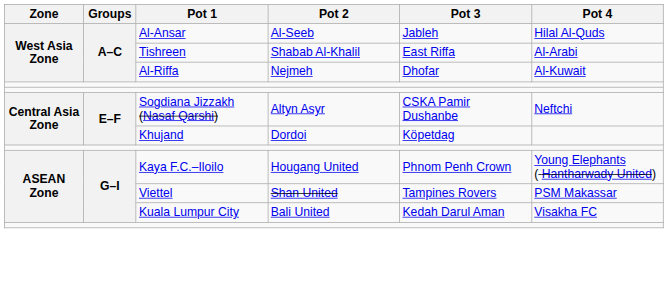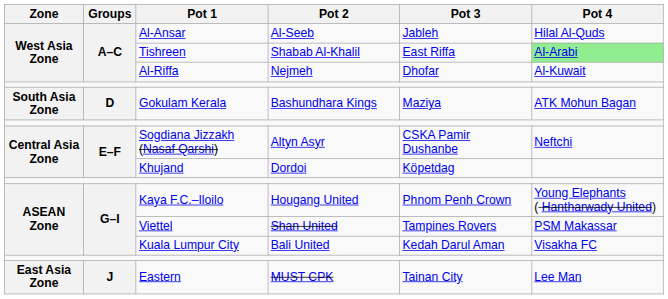Tishreen | Pot 4: no background -> lightgreen background
+ row: South Asia Zone | D | Gokulam Kerala | Bashundhara Kings | Maziya | ATK Mohun Bagan
+ row: East Asia Zone | J | Eastern | MUST CPK | Tainan City | Lee Man
